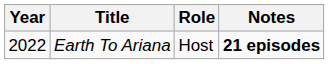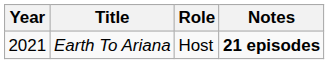Earth To Ariana | Year: 2022 -> 2021
